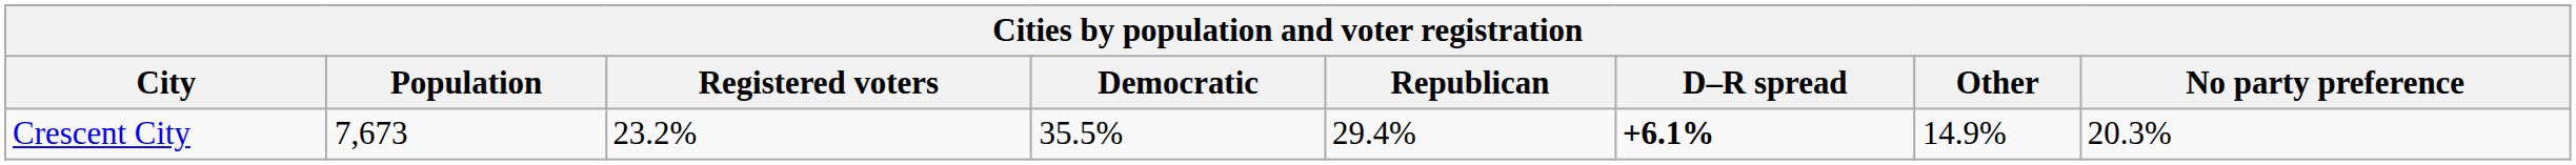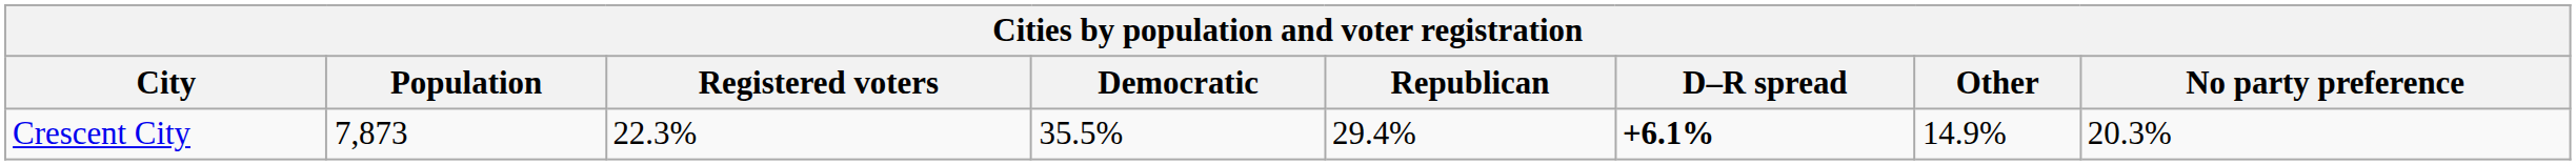Crescent City | Population: 7,673 -> 7,873
Crescent City | Registered voters: 23.2% -> 22.3%
